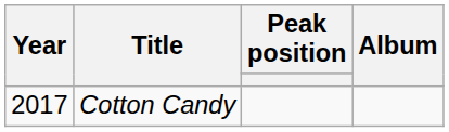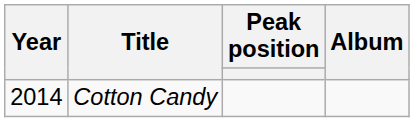Cotton Candy | Year: 2017 -> 2014
